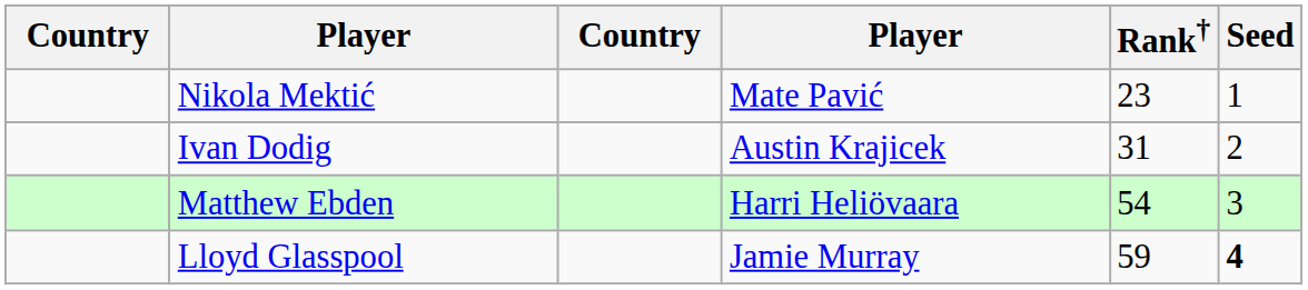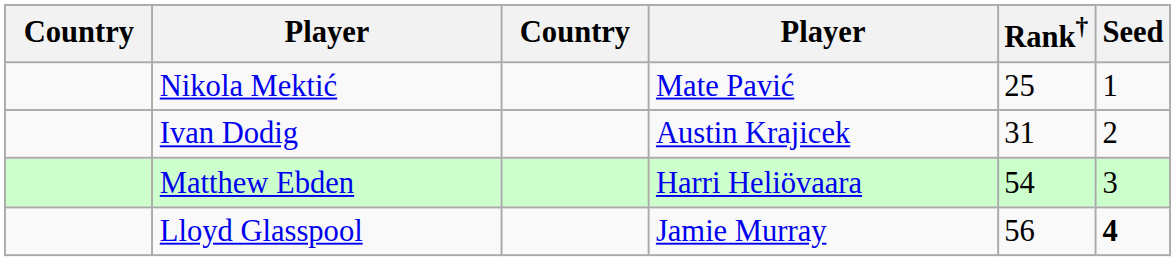Nikola Mektić | Rank†: 23 -> 25
Lloyd Glasspool | Rank†: 59 -> 56
